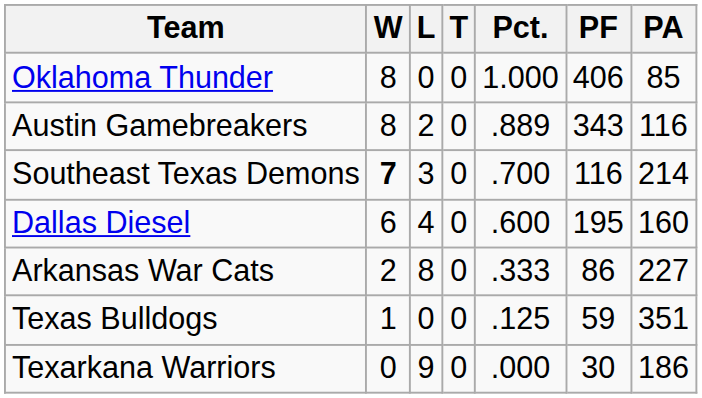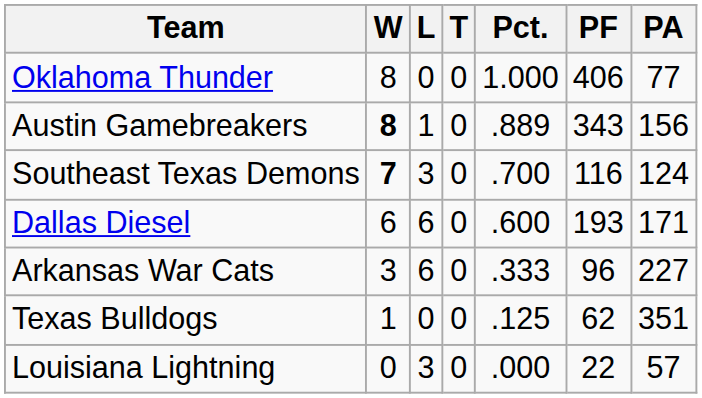Oklahoma Thunder | PA: 85 -> 77
Austin Gamebreakers | W: normal -> bold
Austin Gamebreakers | L: 2 -> 1
Austin Gamebreakers | PA: 116 -> 156
Southeast Texas Demons | PA: 214 -> 124
Dallas Diesel | L: 4 -> 6
Dallas Diesel | PF: 195 -> 193
Dallas Diesel | PA: 160 -> 171
Arkansas War Cats | W: 2 -> 3
Arkansas War Cats | L: 8 -> 6
Arkansas War Cats | PF: 86 -> 96
Texas Bulldogs | PF: 59 -> 62
+ row: Louisiana Lightning | 0 | 3 | 0 | .000 | 22 | 57
- row: Texarkana Warriors | 0 | 9 | 0 | .000 | 30 | 186
